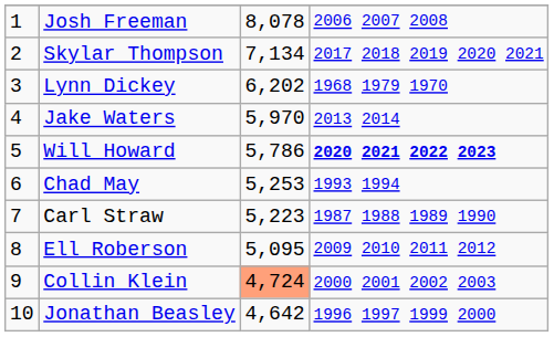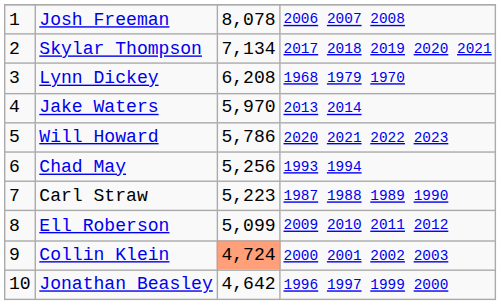Lynn Dickey | column 3: 6,202 -> 6,208
Will Howard | column 4: bold -> normal
Chad May | column 3: 5,253 -> 5,256
Ell Roberson | column 3: 5,095 -> 5,099
